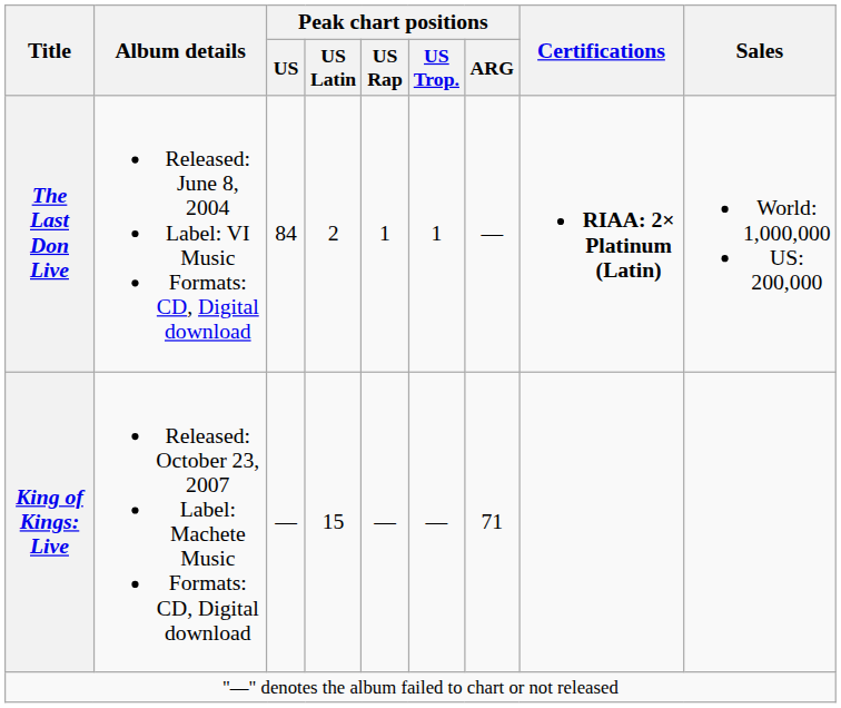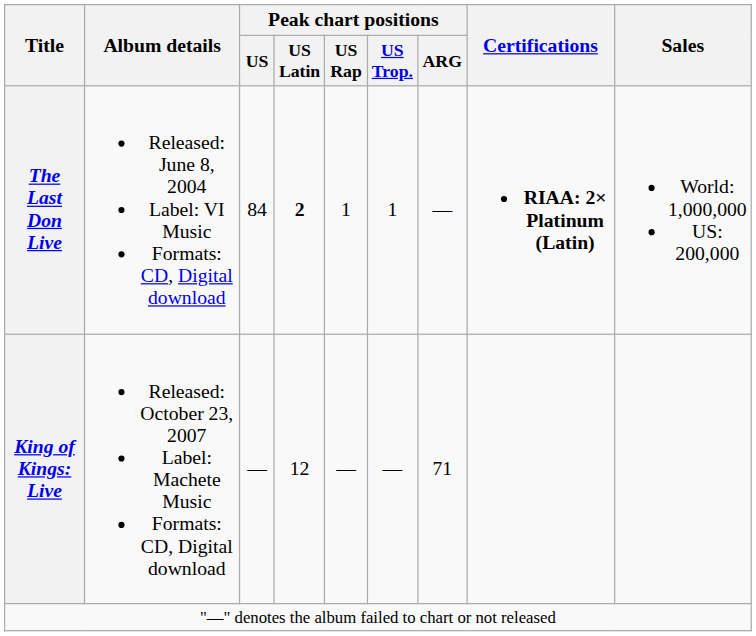The Last Don Live | Peak chart positions / US Latin: normal -> bold
King of Kings: Live | Peak chart positions / US Latin: 15 -> 12
